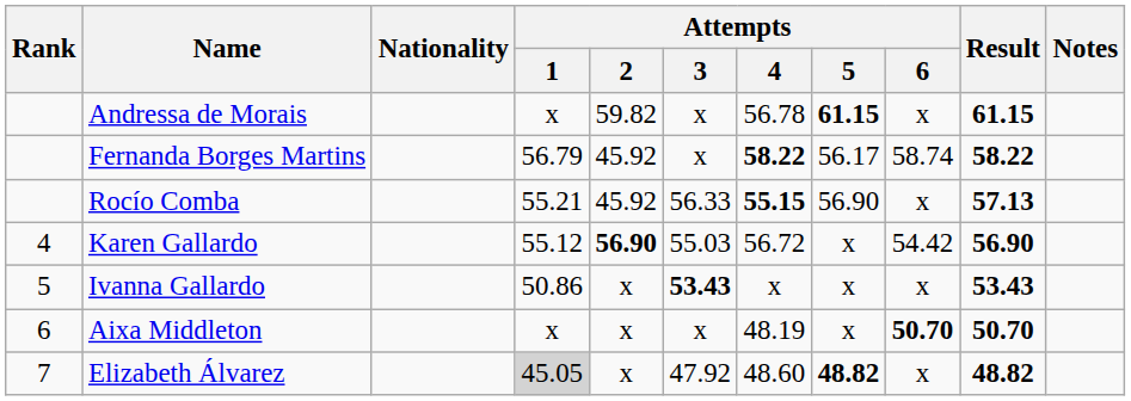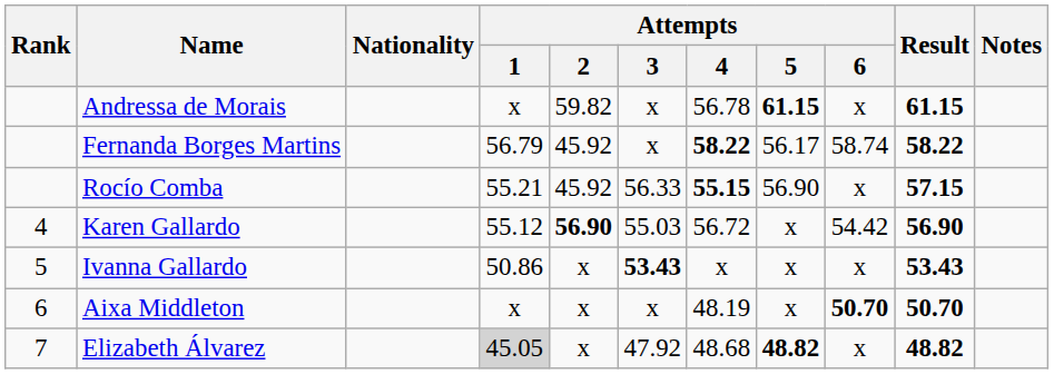Rocío Comba | Result: 57.13 -> 57.15
Elizabeth Álvarez | Attempts / 4: 48.60 -> 48.68
